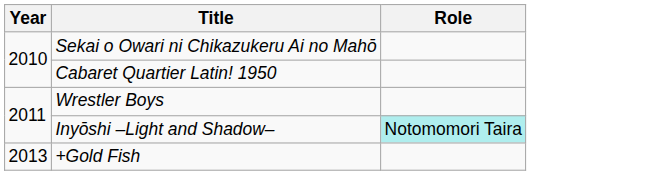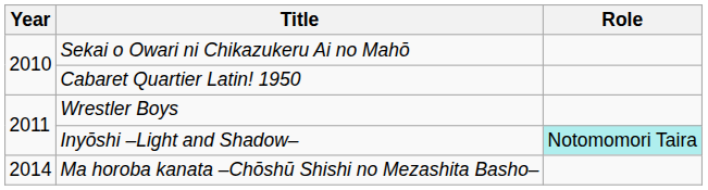- row: 2013 | +Gold Fish
+ row: 2014 | Ma horoba kanata –Chōshū Shishi no Mezashita Basho–
